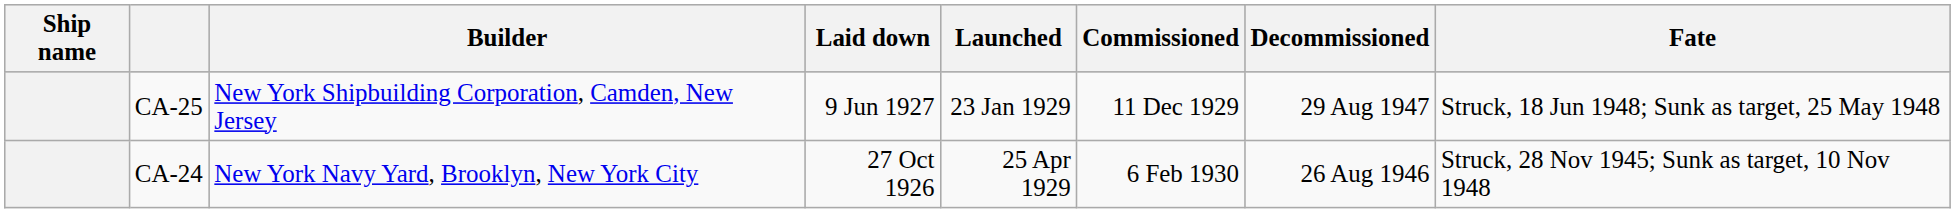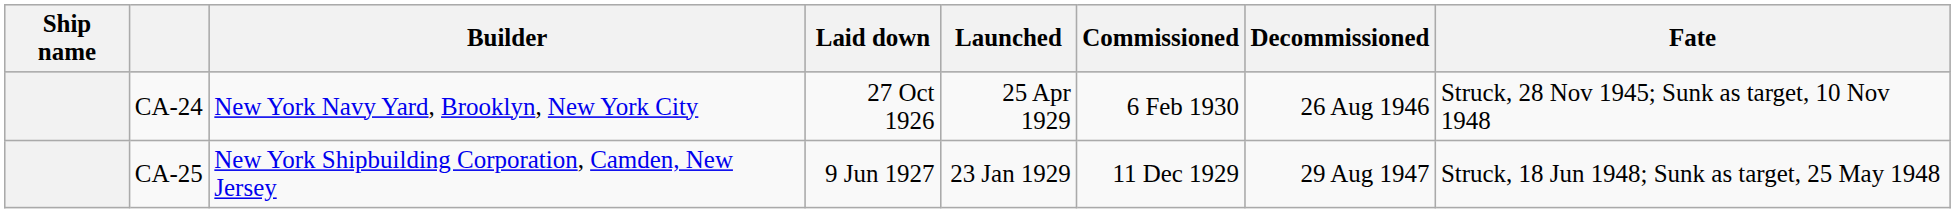rows swapped: CA-24 <-> CA-25
